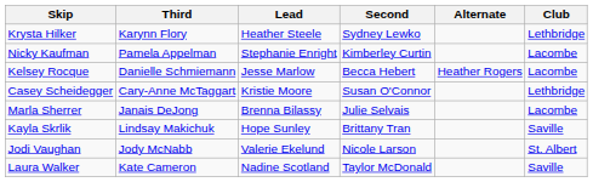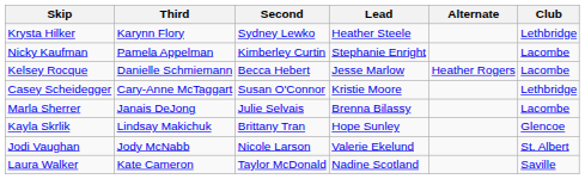columns swapped: Second <-> Lead
Kayla Skrlik | Club: Saville -> Glencoe
